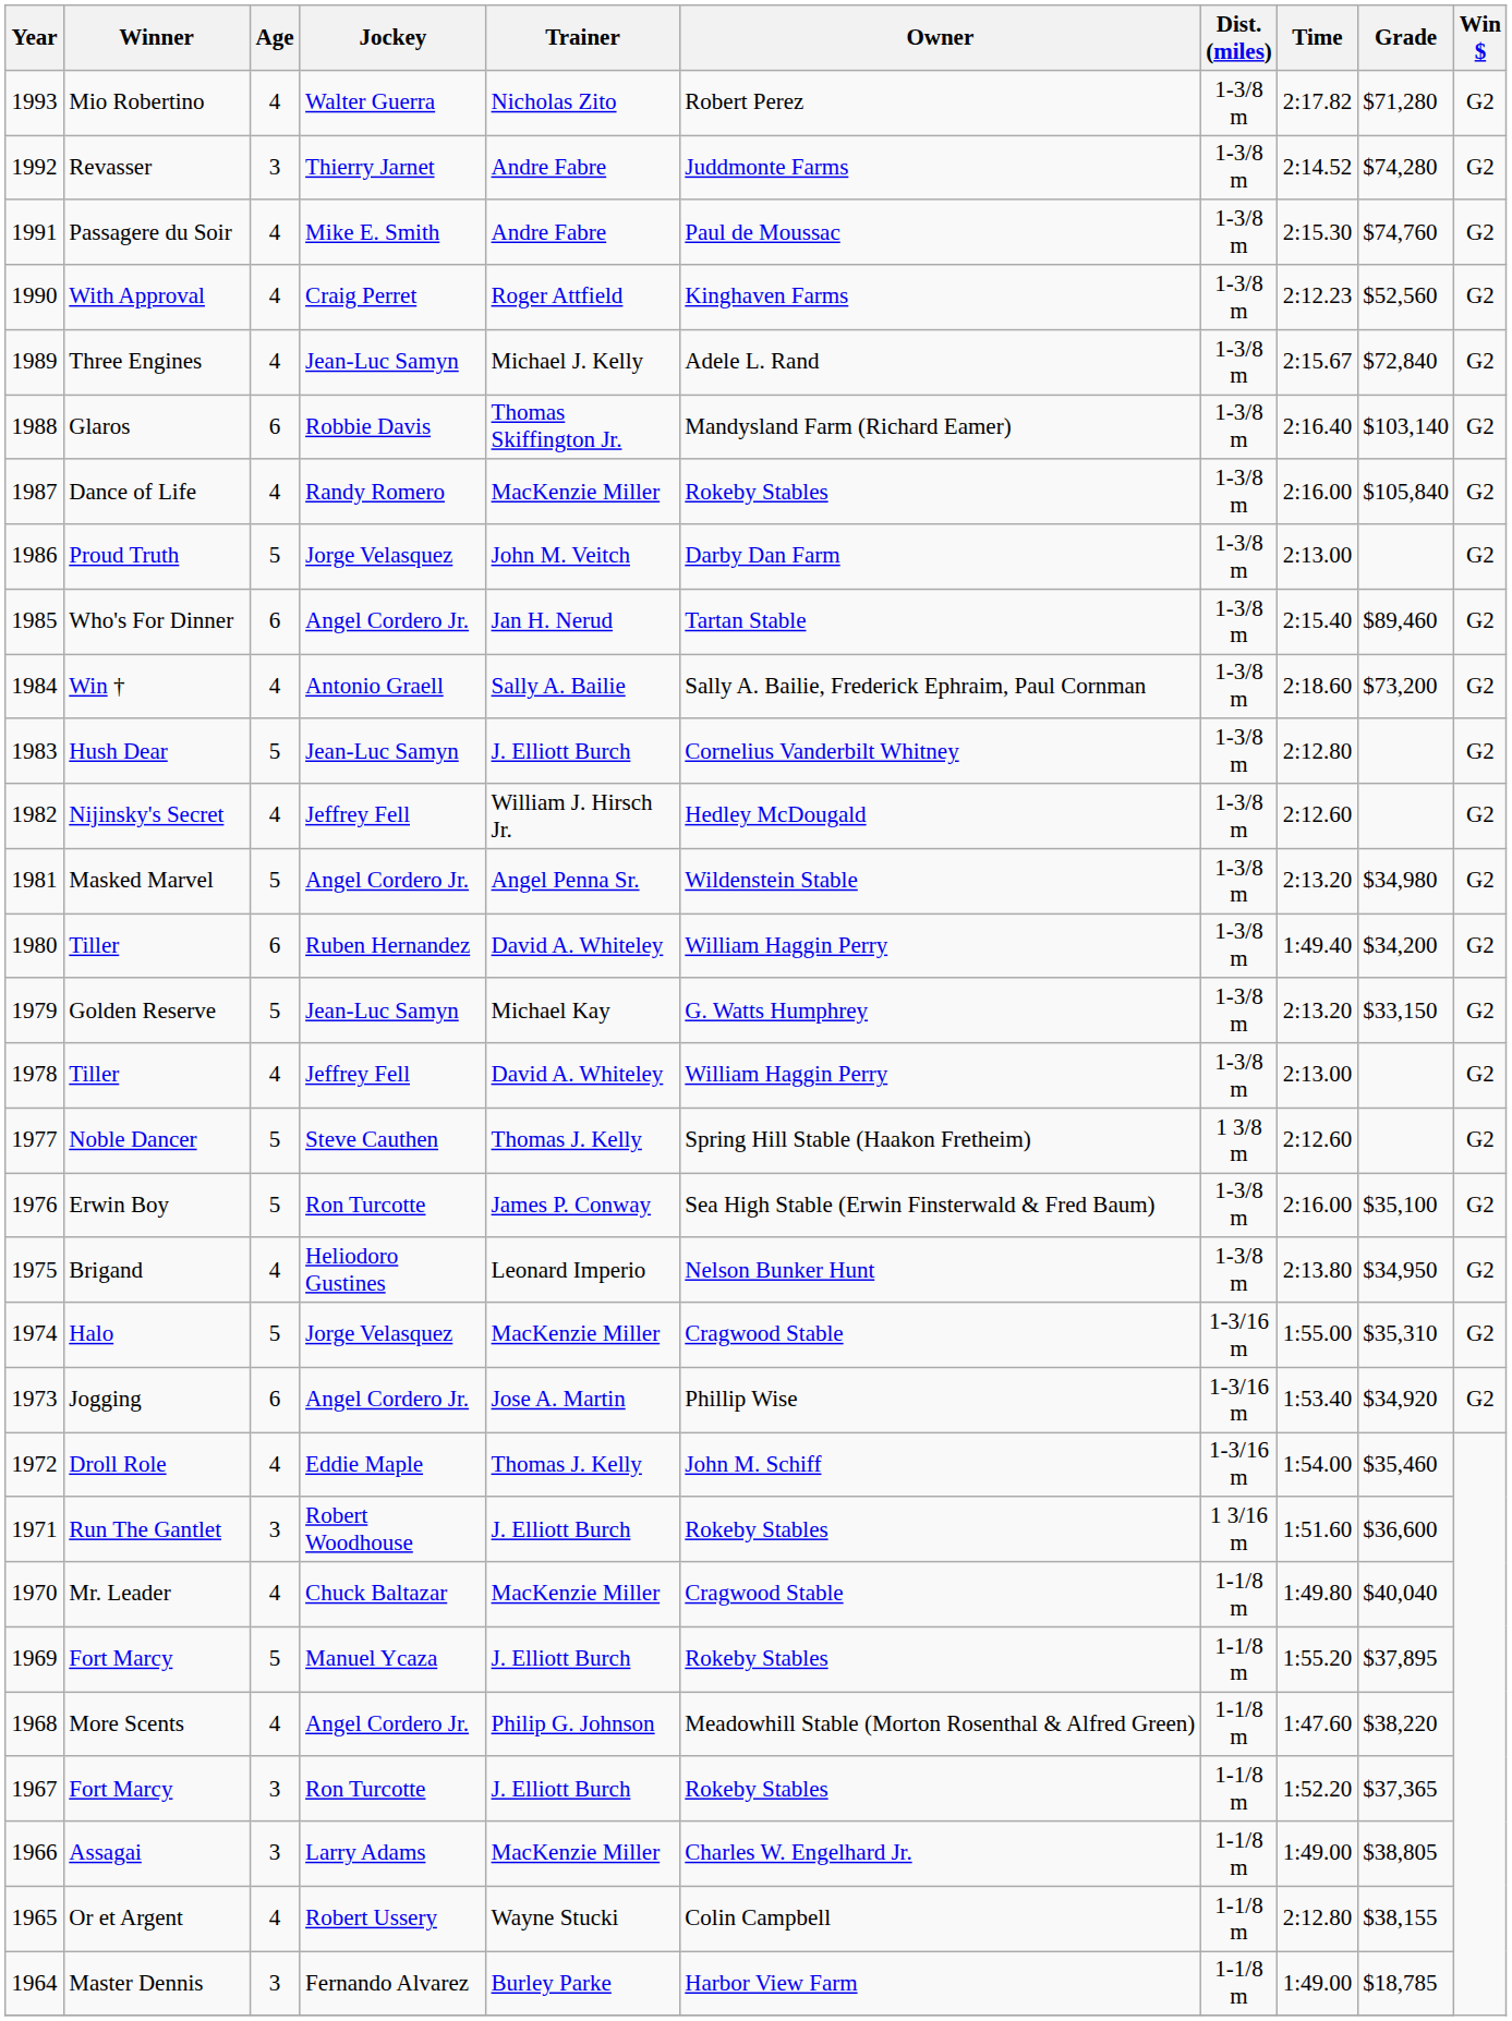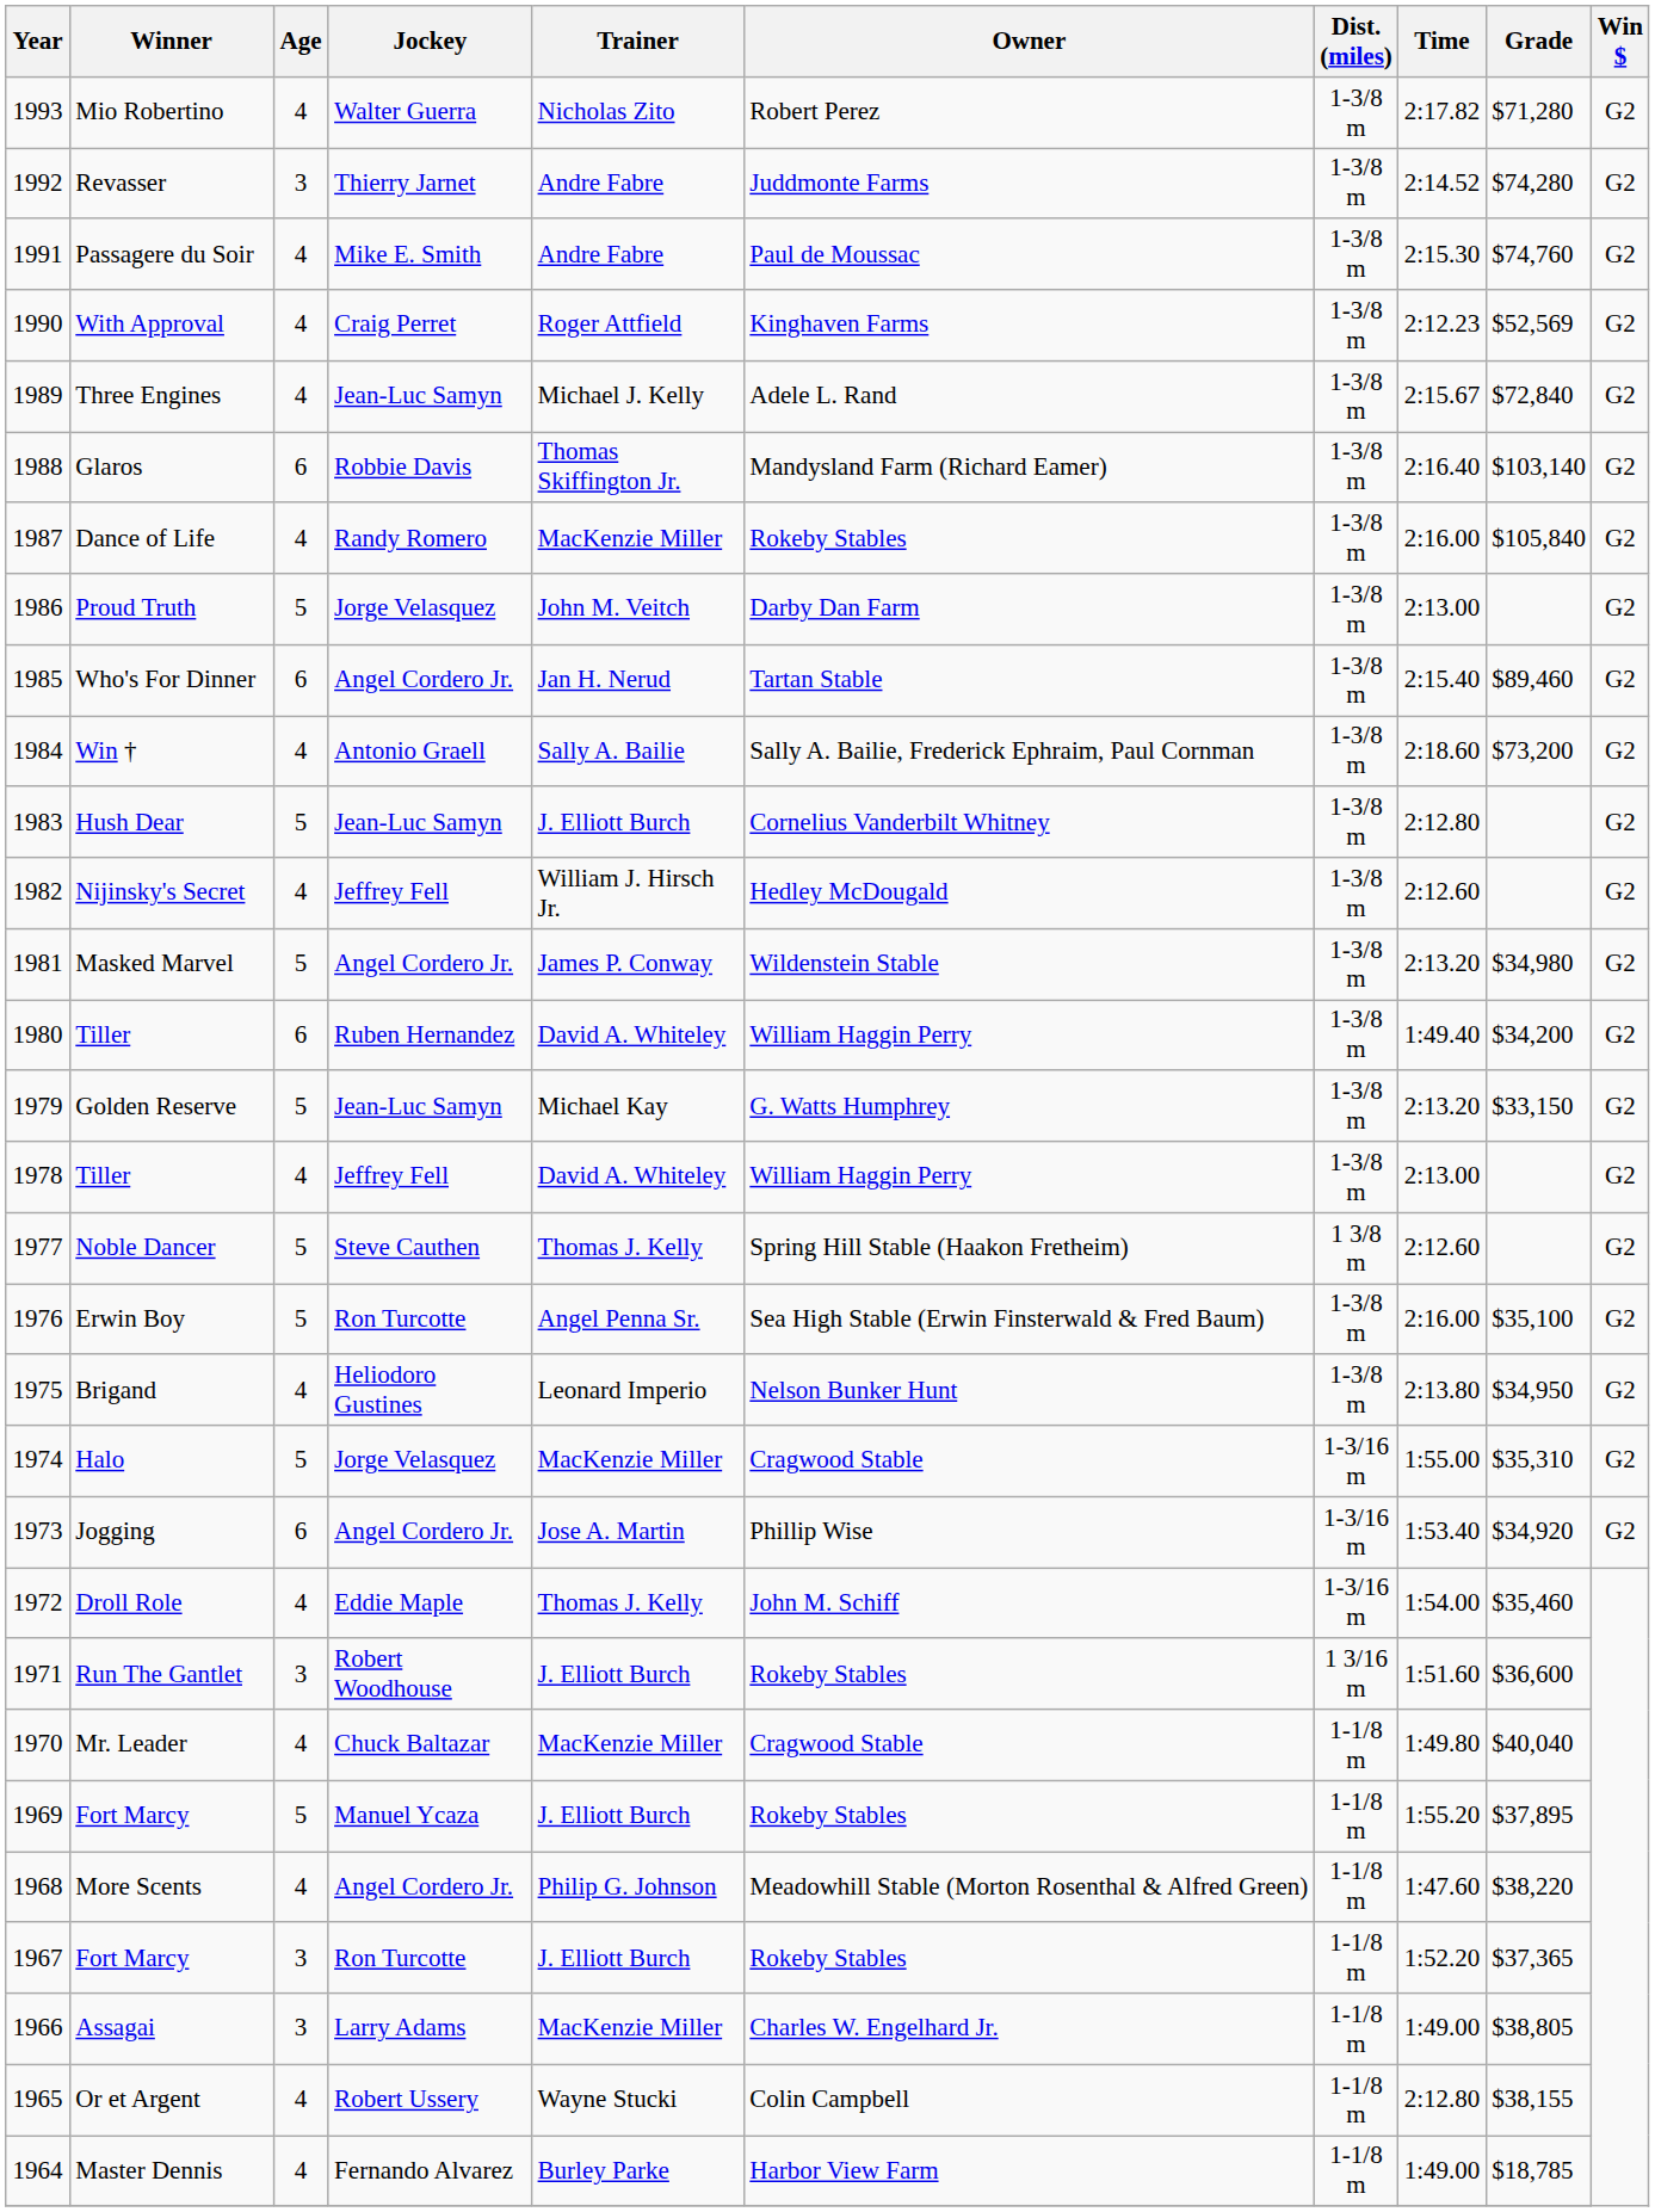With Approval | Grade: $52,560 -> $52,569
Masked Marvel | Trainer: Angel Penna Sr. -> James P. Conway
Erwin Boy | Trainer: James P. Conway -> Angel Penna Sr.
Master Dennis | Age: 3 -> 4
